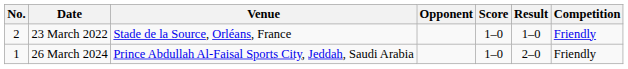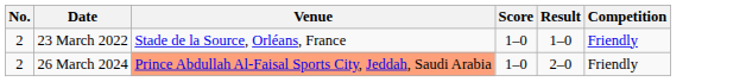- column: Opponent
26 March 2024 | No.: 1 -> 2
26 March 2024 | Venue: no background -> lightsalmon background
